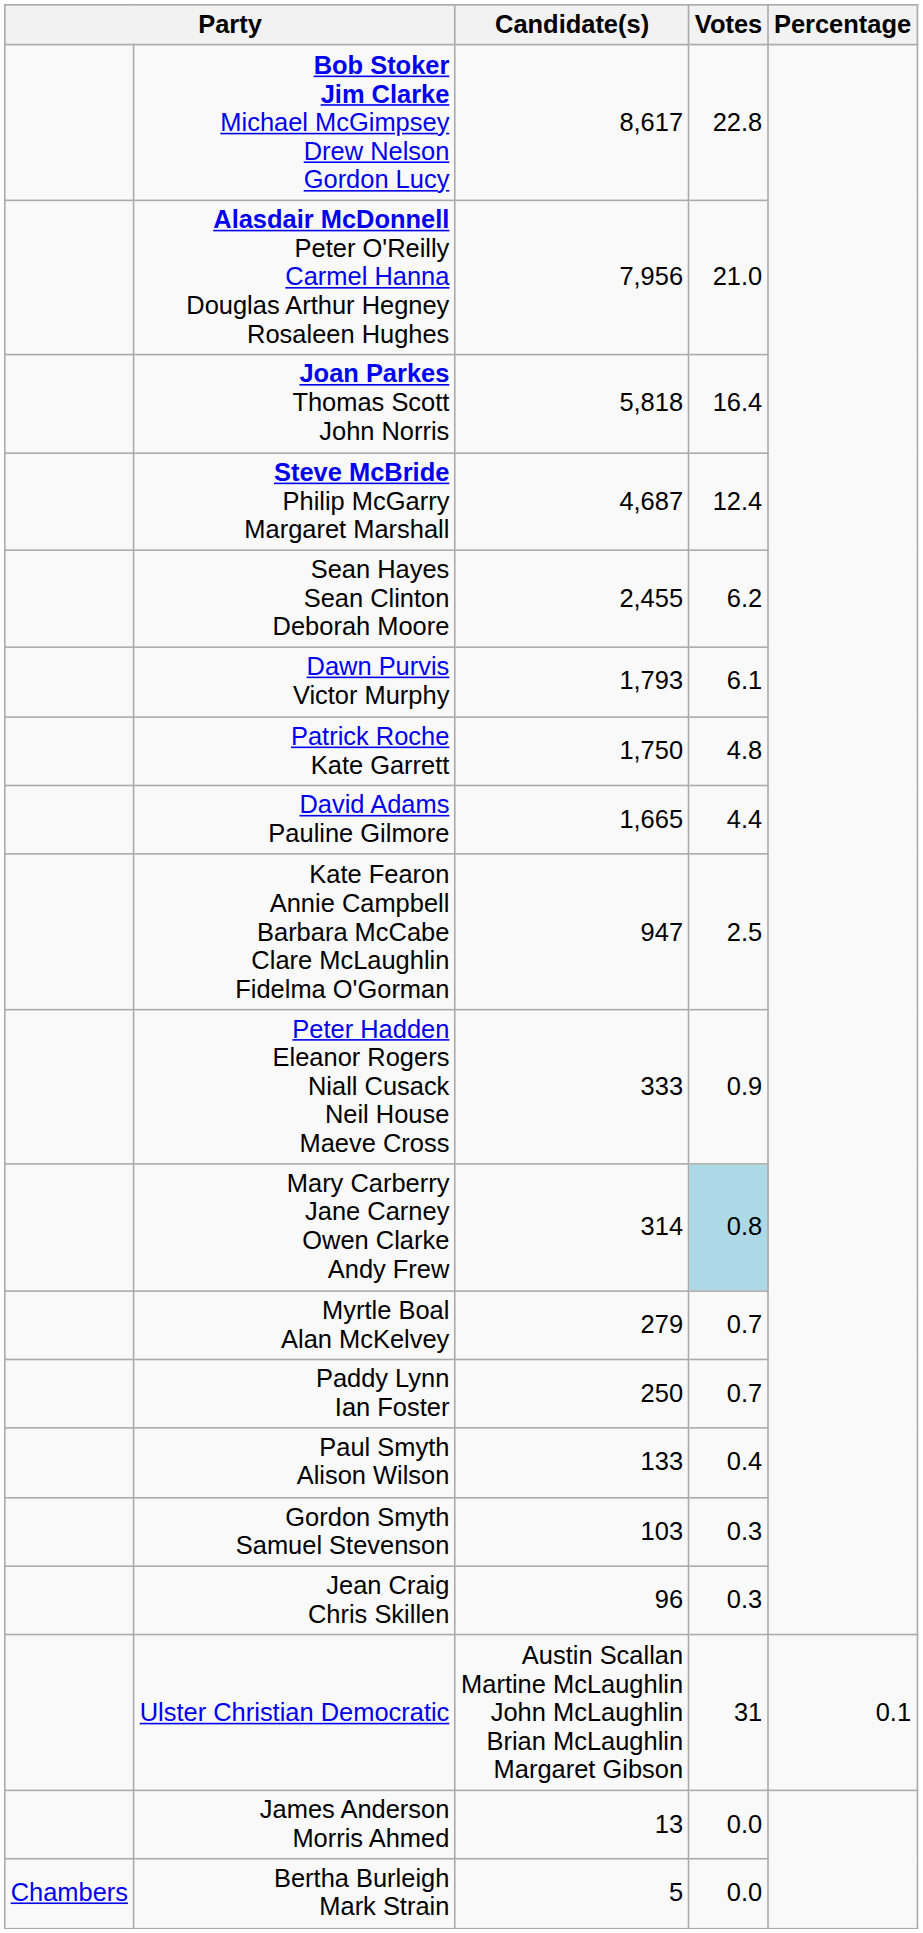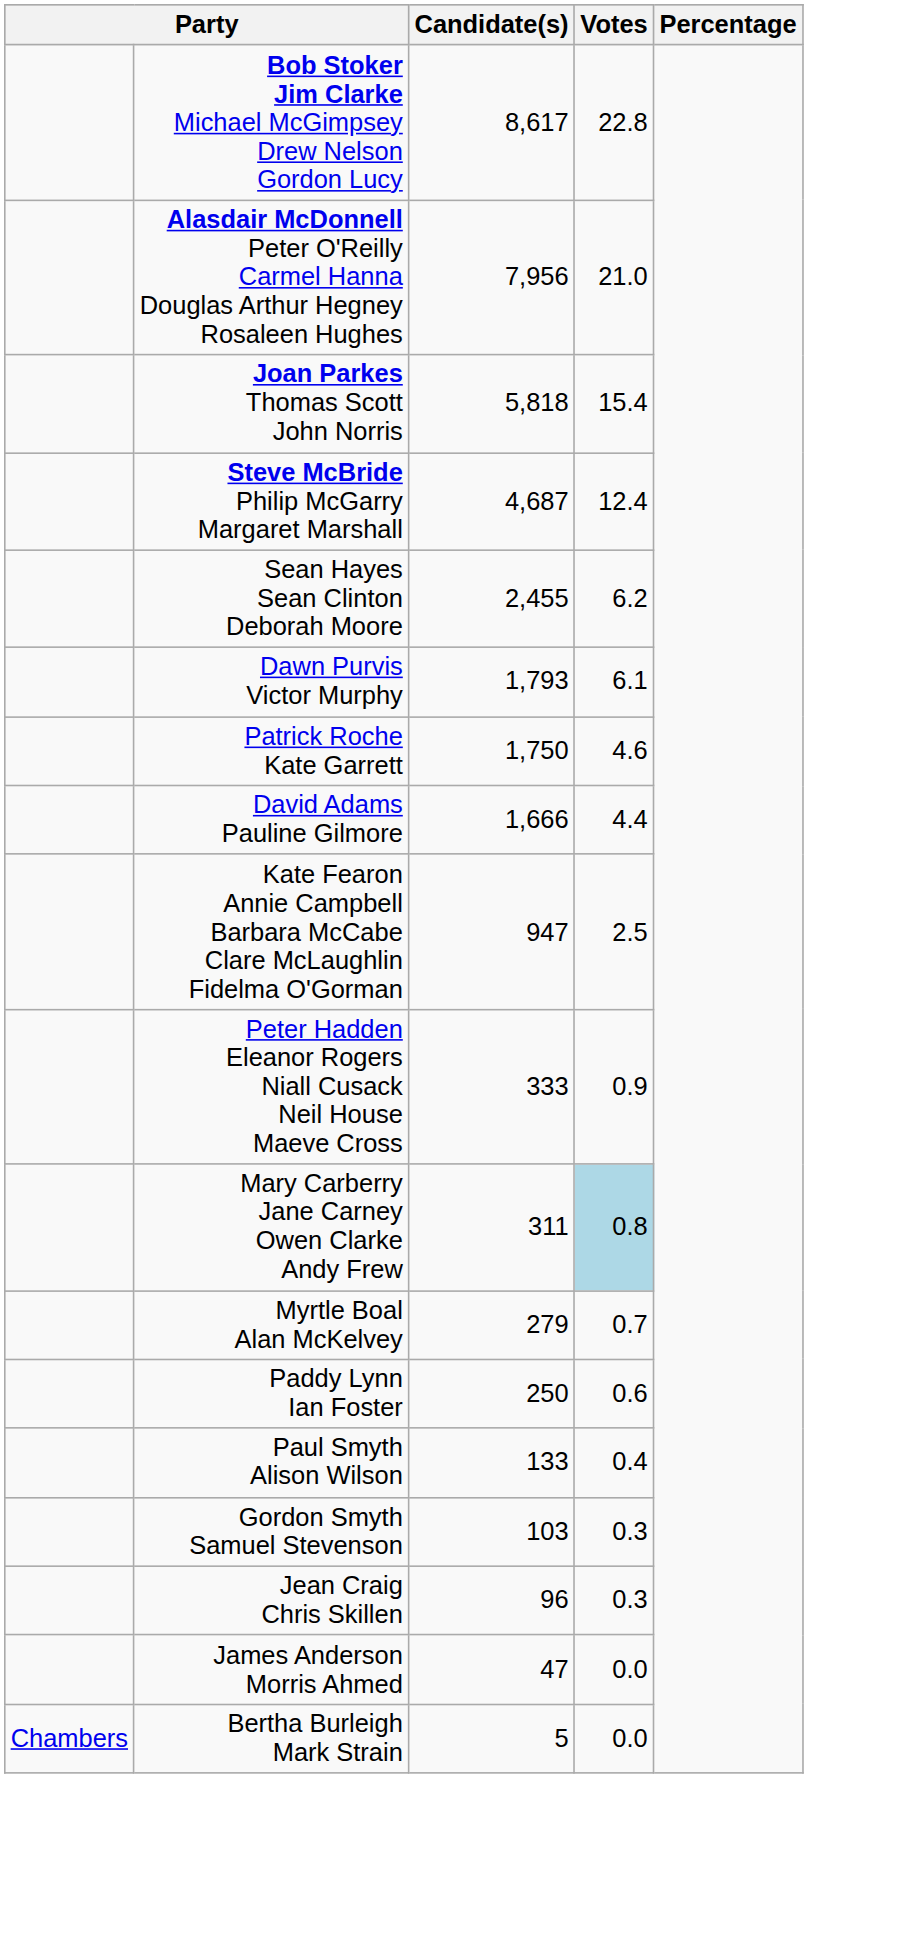Joan Parkes Thomas Scott John Norris | Votes: 16.4 -> 15.4
Patrick Roche Kate Garrett | Votes: 4.8 -> 4.6
David Adams Pauline Gilmore | Candidate(s): 1,665 -> 1,666
Mary Carberry Jane Carney Owen Clarke Andy Frew | Candidate(s): 314 -> 311
Paddy Lynn Ian Foster | Votes: 0.7 -> 0.6
- row: Ulster Christian Democratic | Austin Scallan Martine McLaughlin John McLaughlin Brian McLaughlin Margaret Gibson | 31 | 0.1
James Anderson Morris Ahmed | Candidate(s): 13 -> 47
